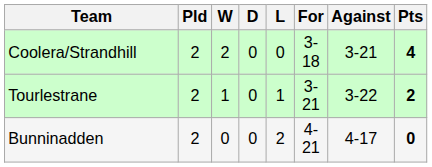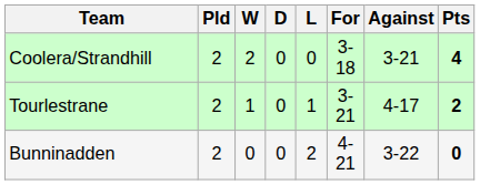Tourlestrane | Against: 3-22 -> 4-17
Bunninadden | Against: 4-17 -> 3-22
